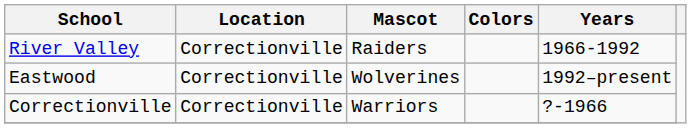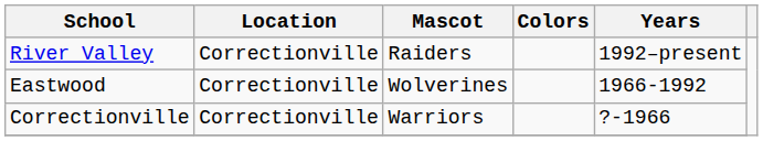River Valley | Years: 1966-1992 -> 1992–present
Eastwood | Years: 1992–present -> 1966-1992
